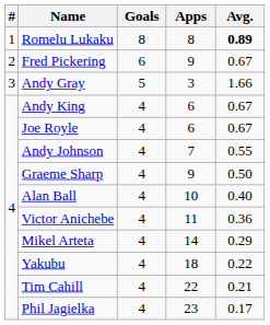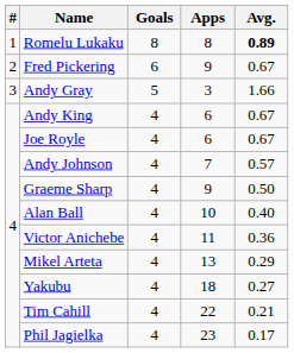Andy Johnson | Avg.: 0.55 -> 0.57
Mikel Arteta | Apps: 14 -> 13
Yakubu | Avg.: 0.22 -> 0.27
